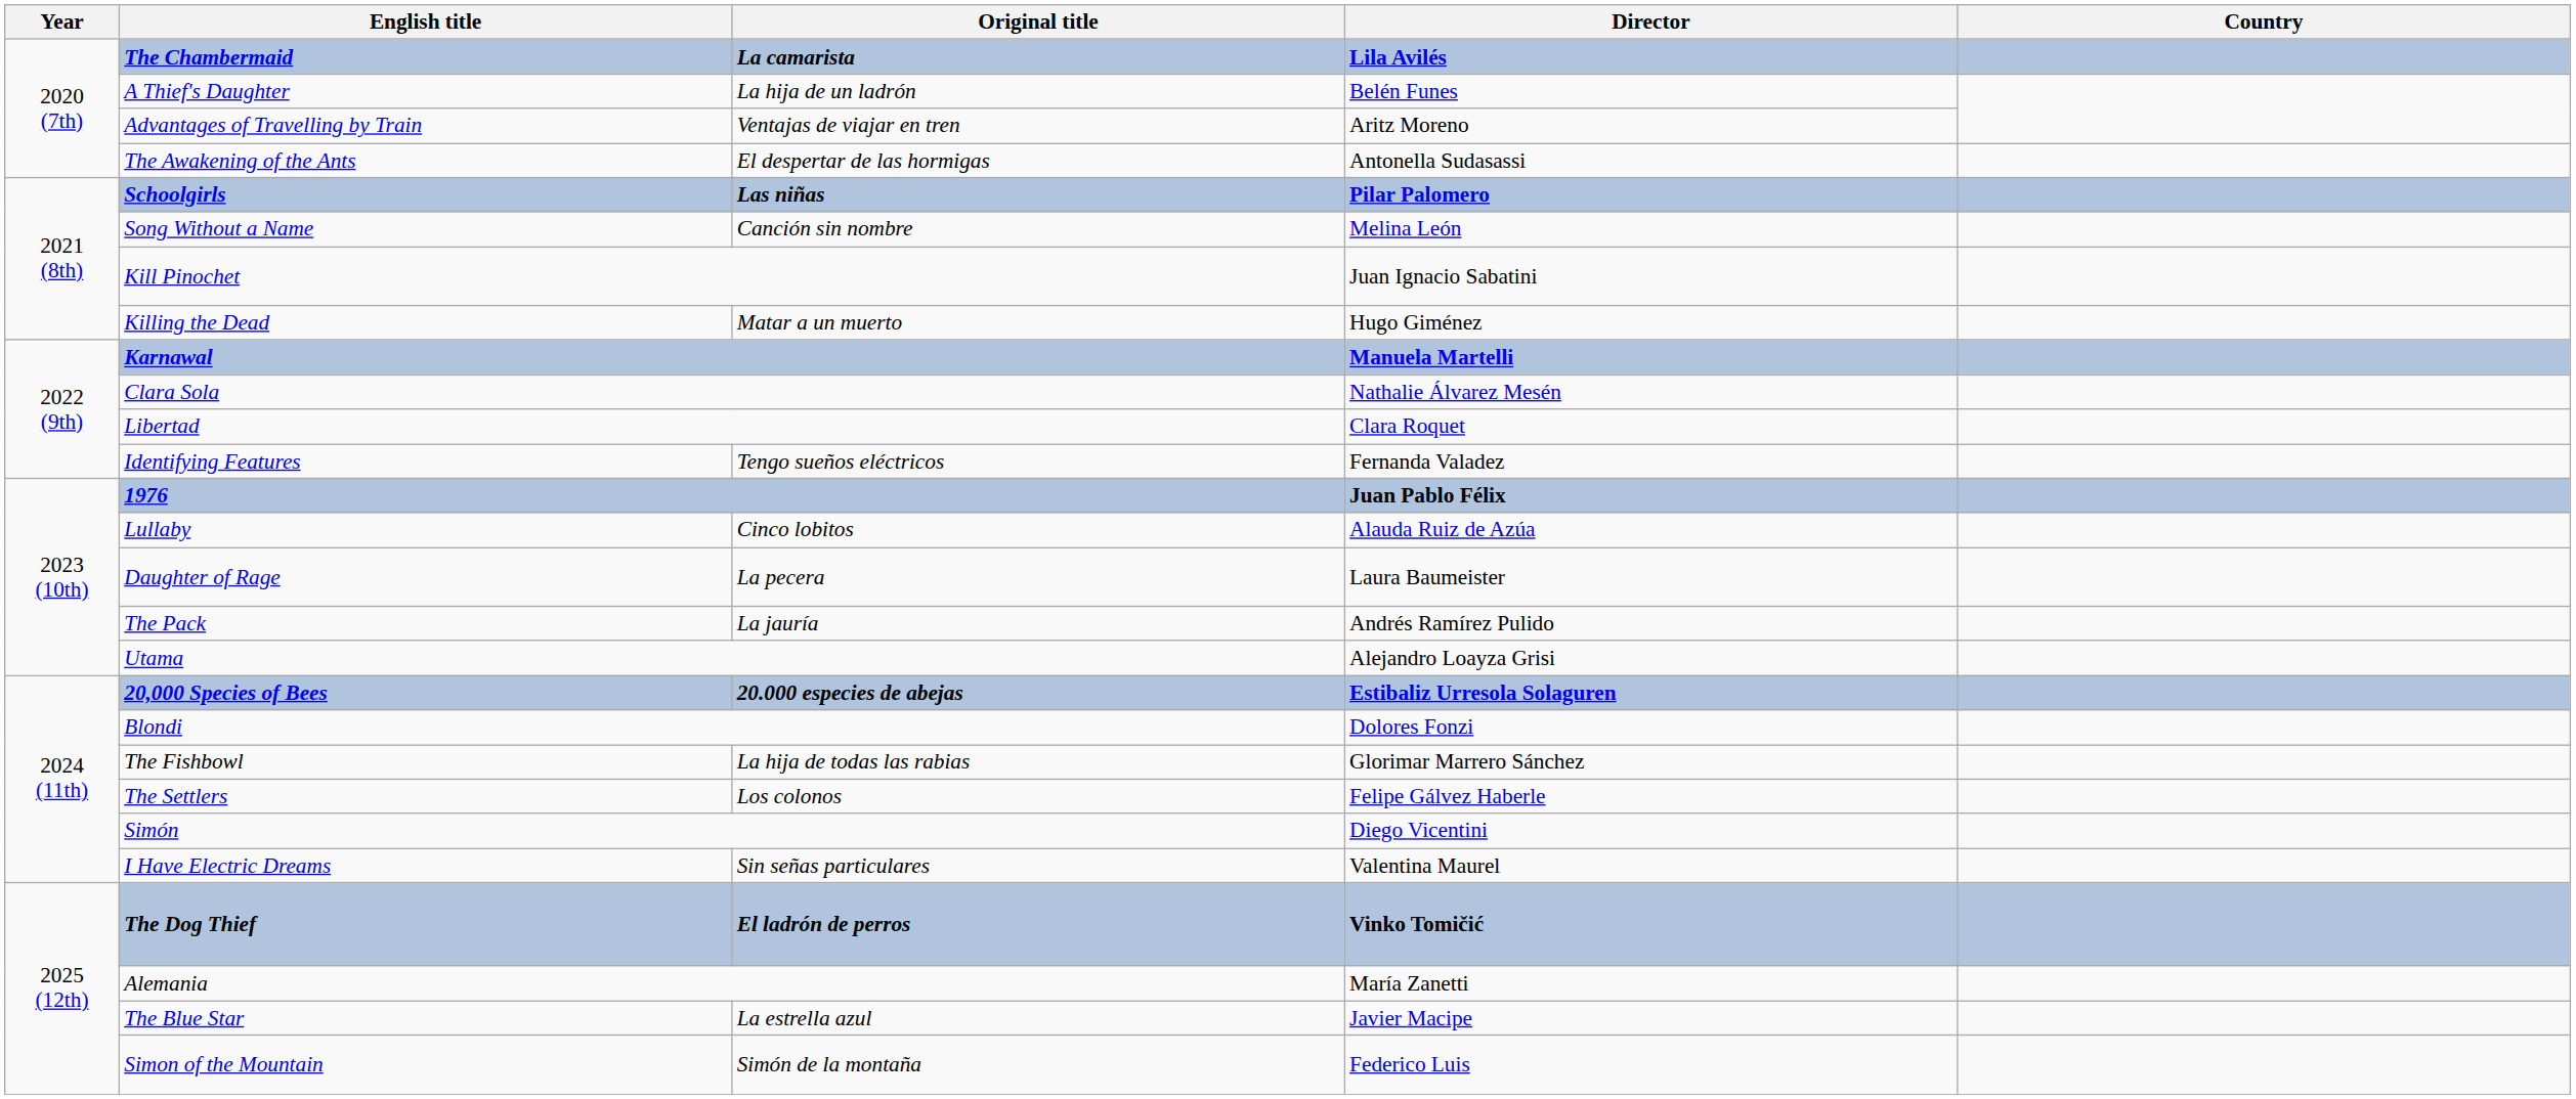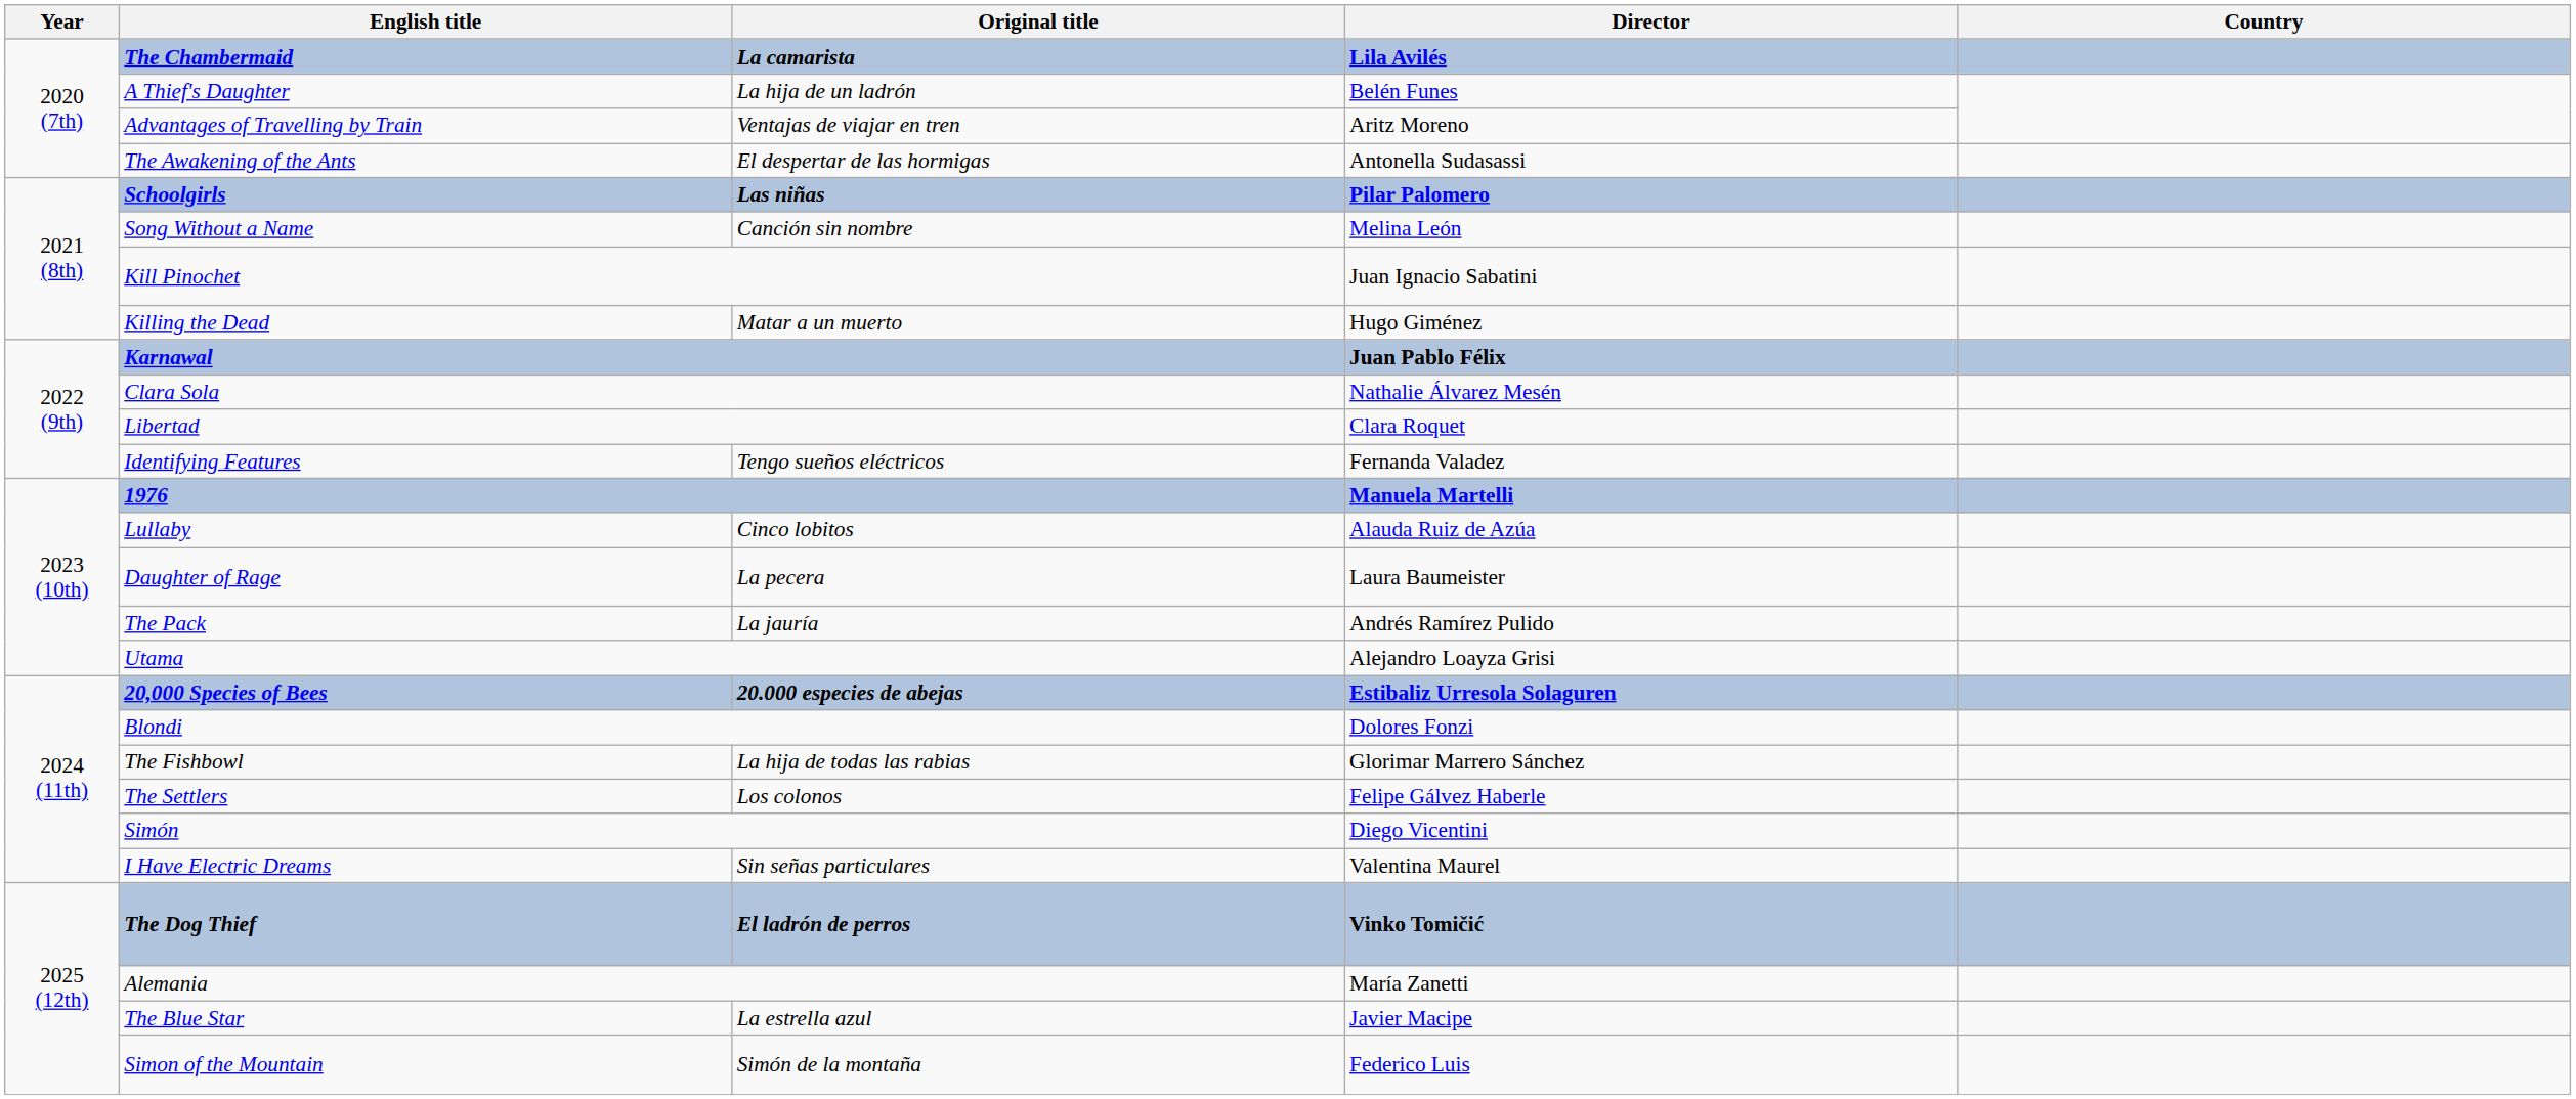Karnawal | Director: Manuela Martelli -> Juan Pablo Félix
1976 | Director: Juan Pablo Félix -> Manuela Martelli
